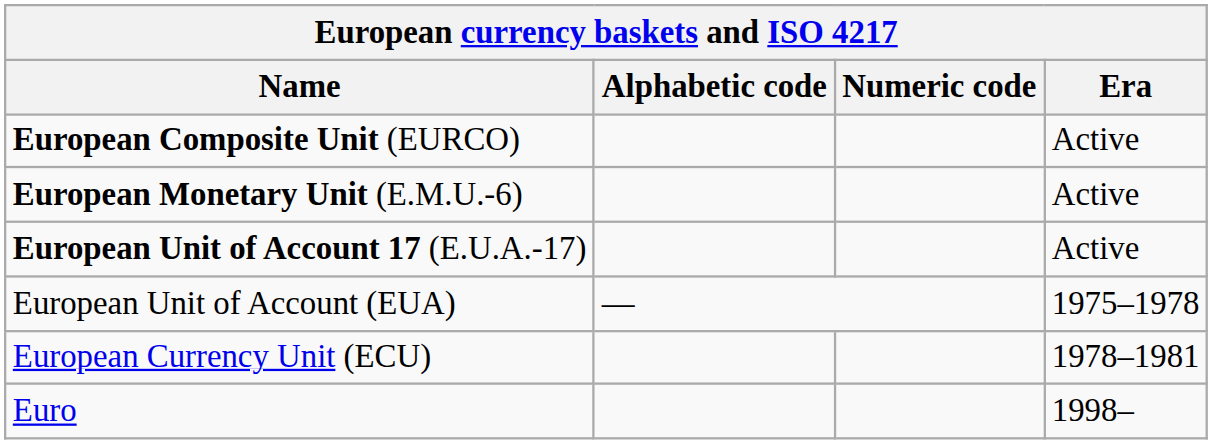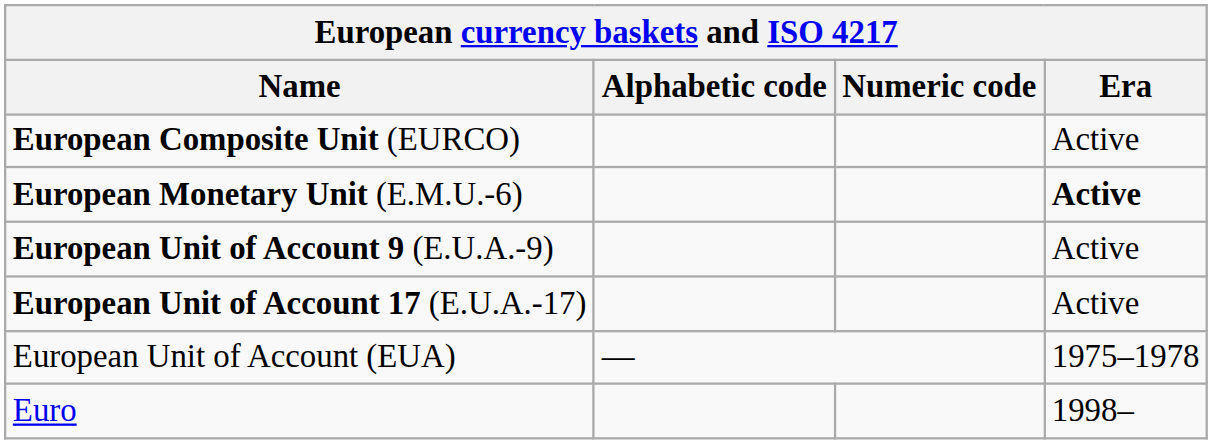European Monetary Unit (E.M.U.-6) | Era: normal -> bold
+ row: European Unit of Account 9 (E.U.A.-9) | Active
- row: European Currency Unit (ECU) | 1978–1981
